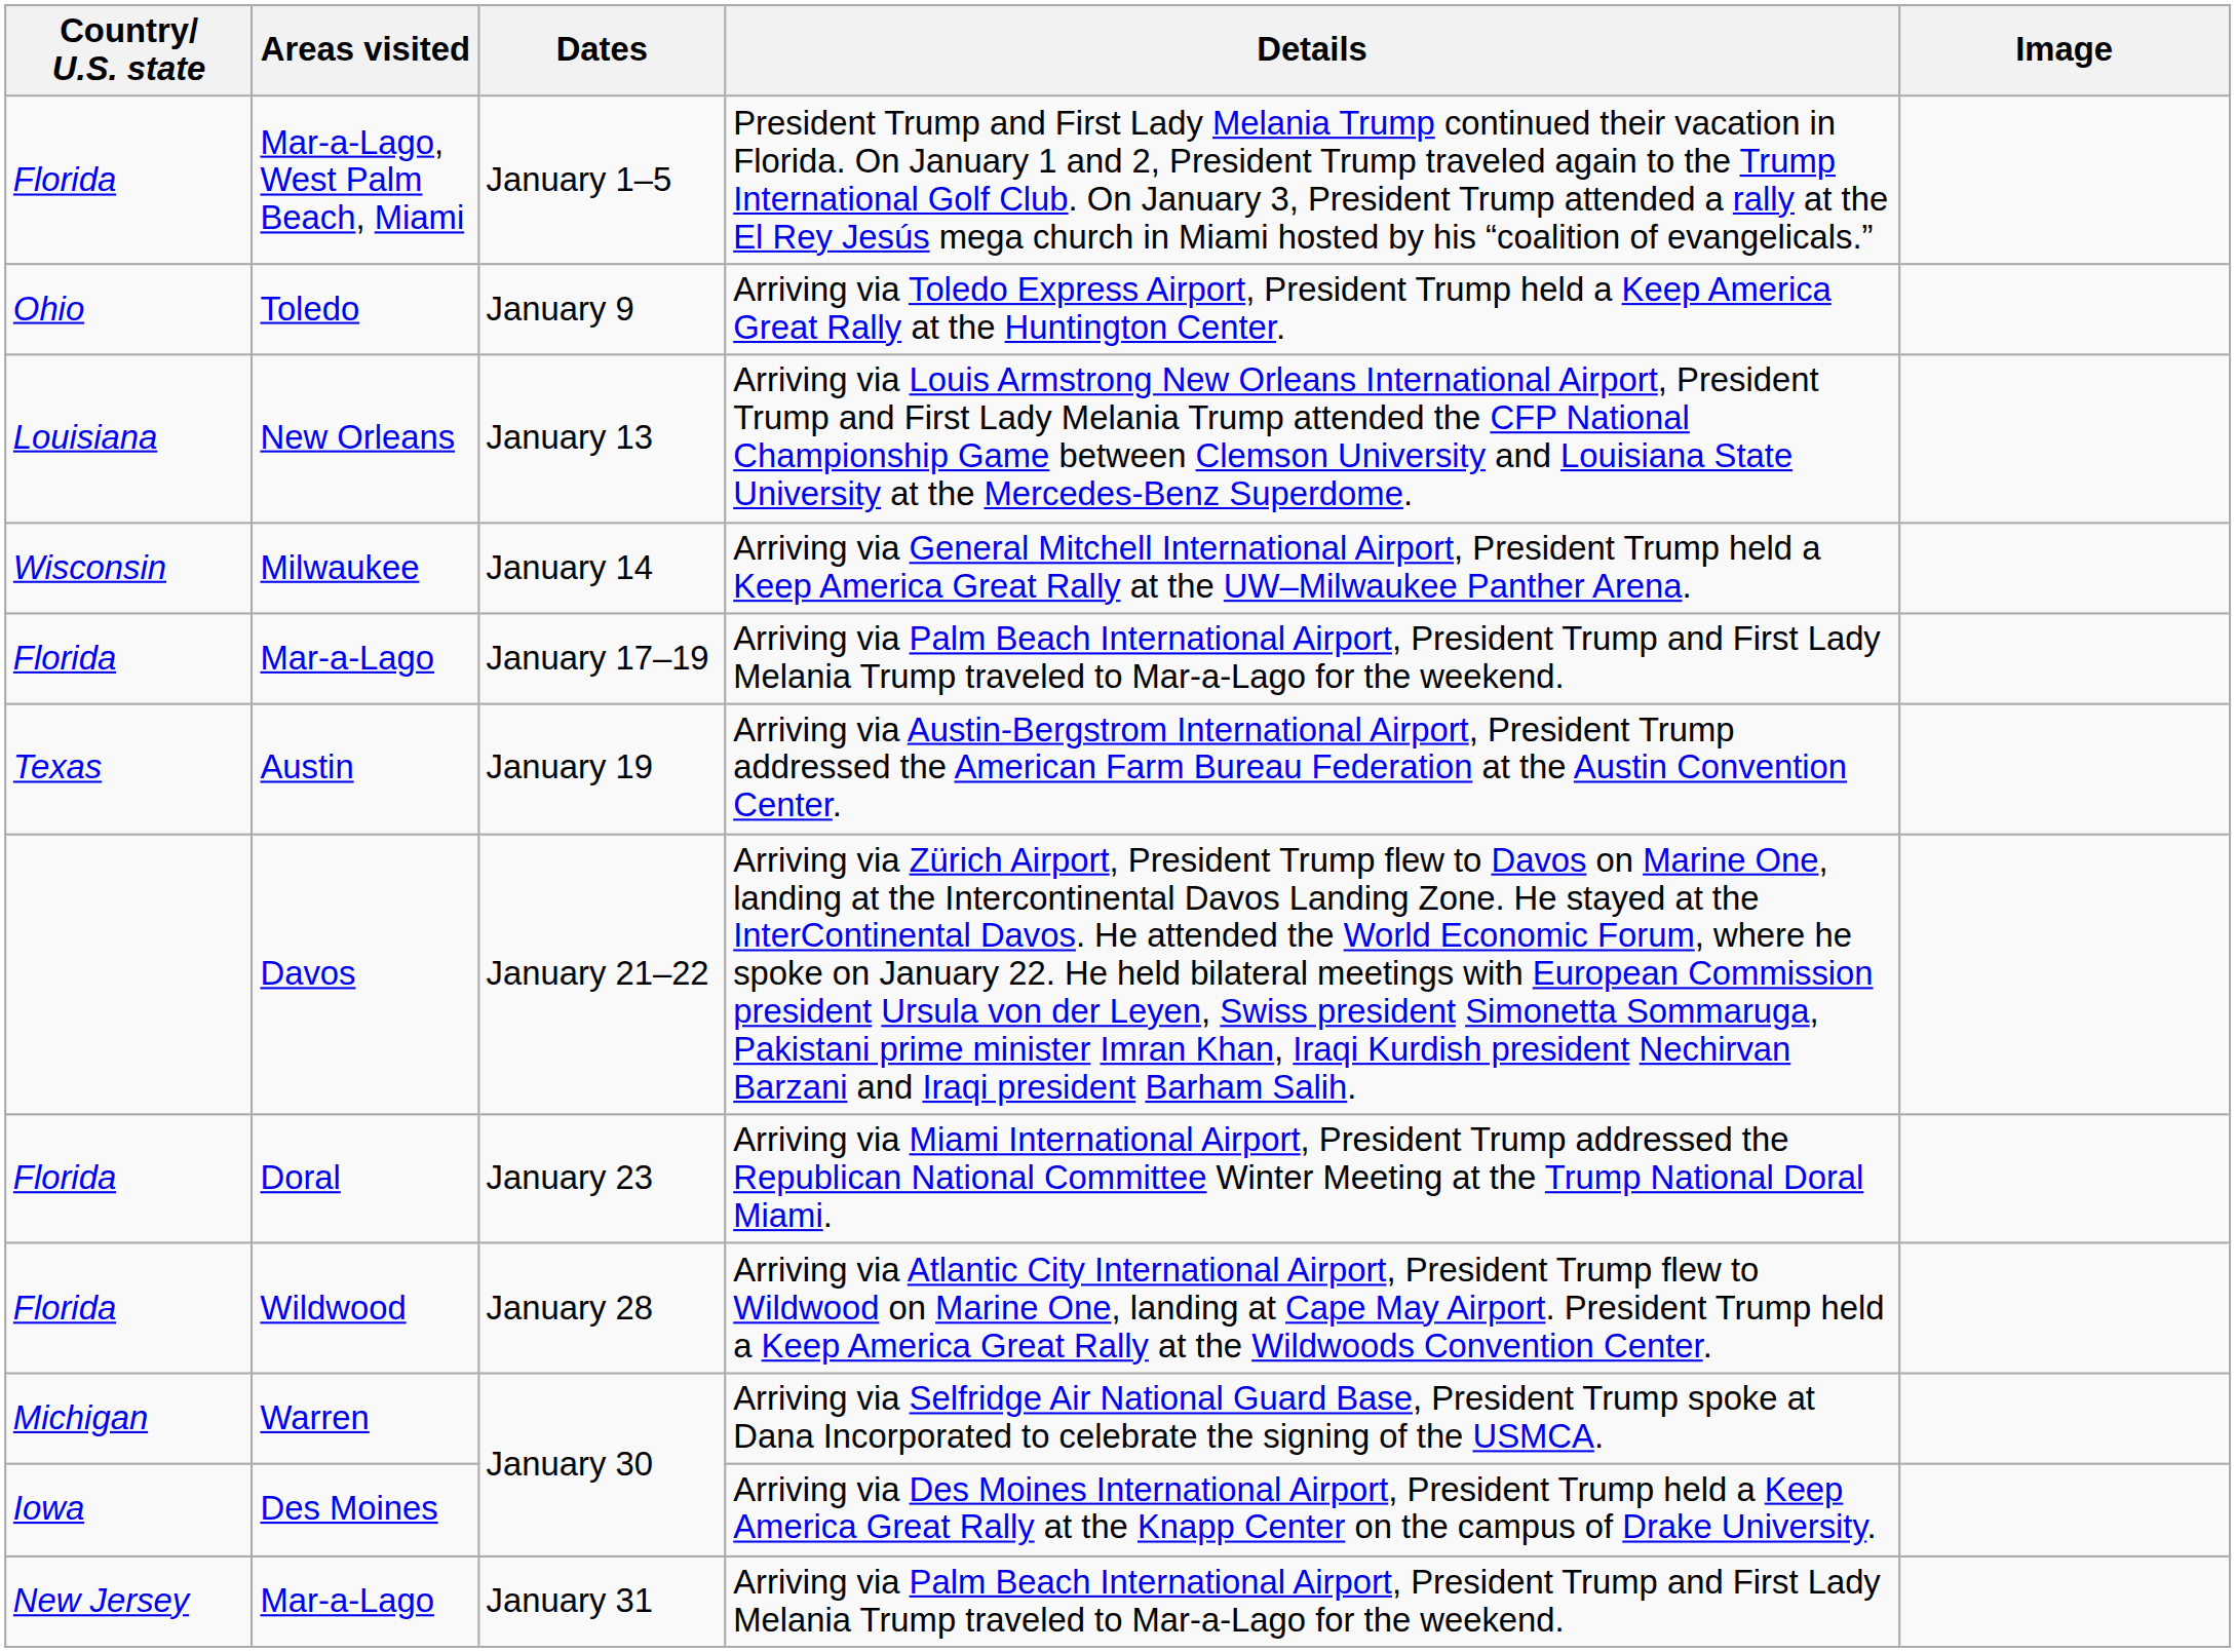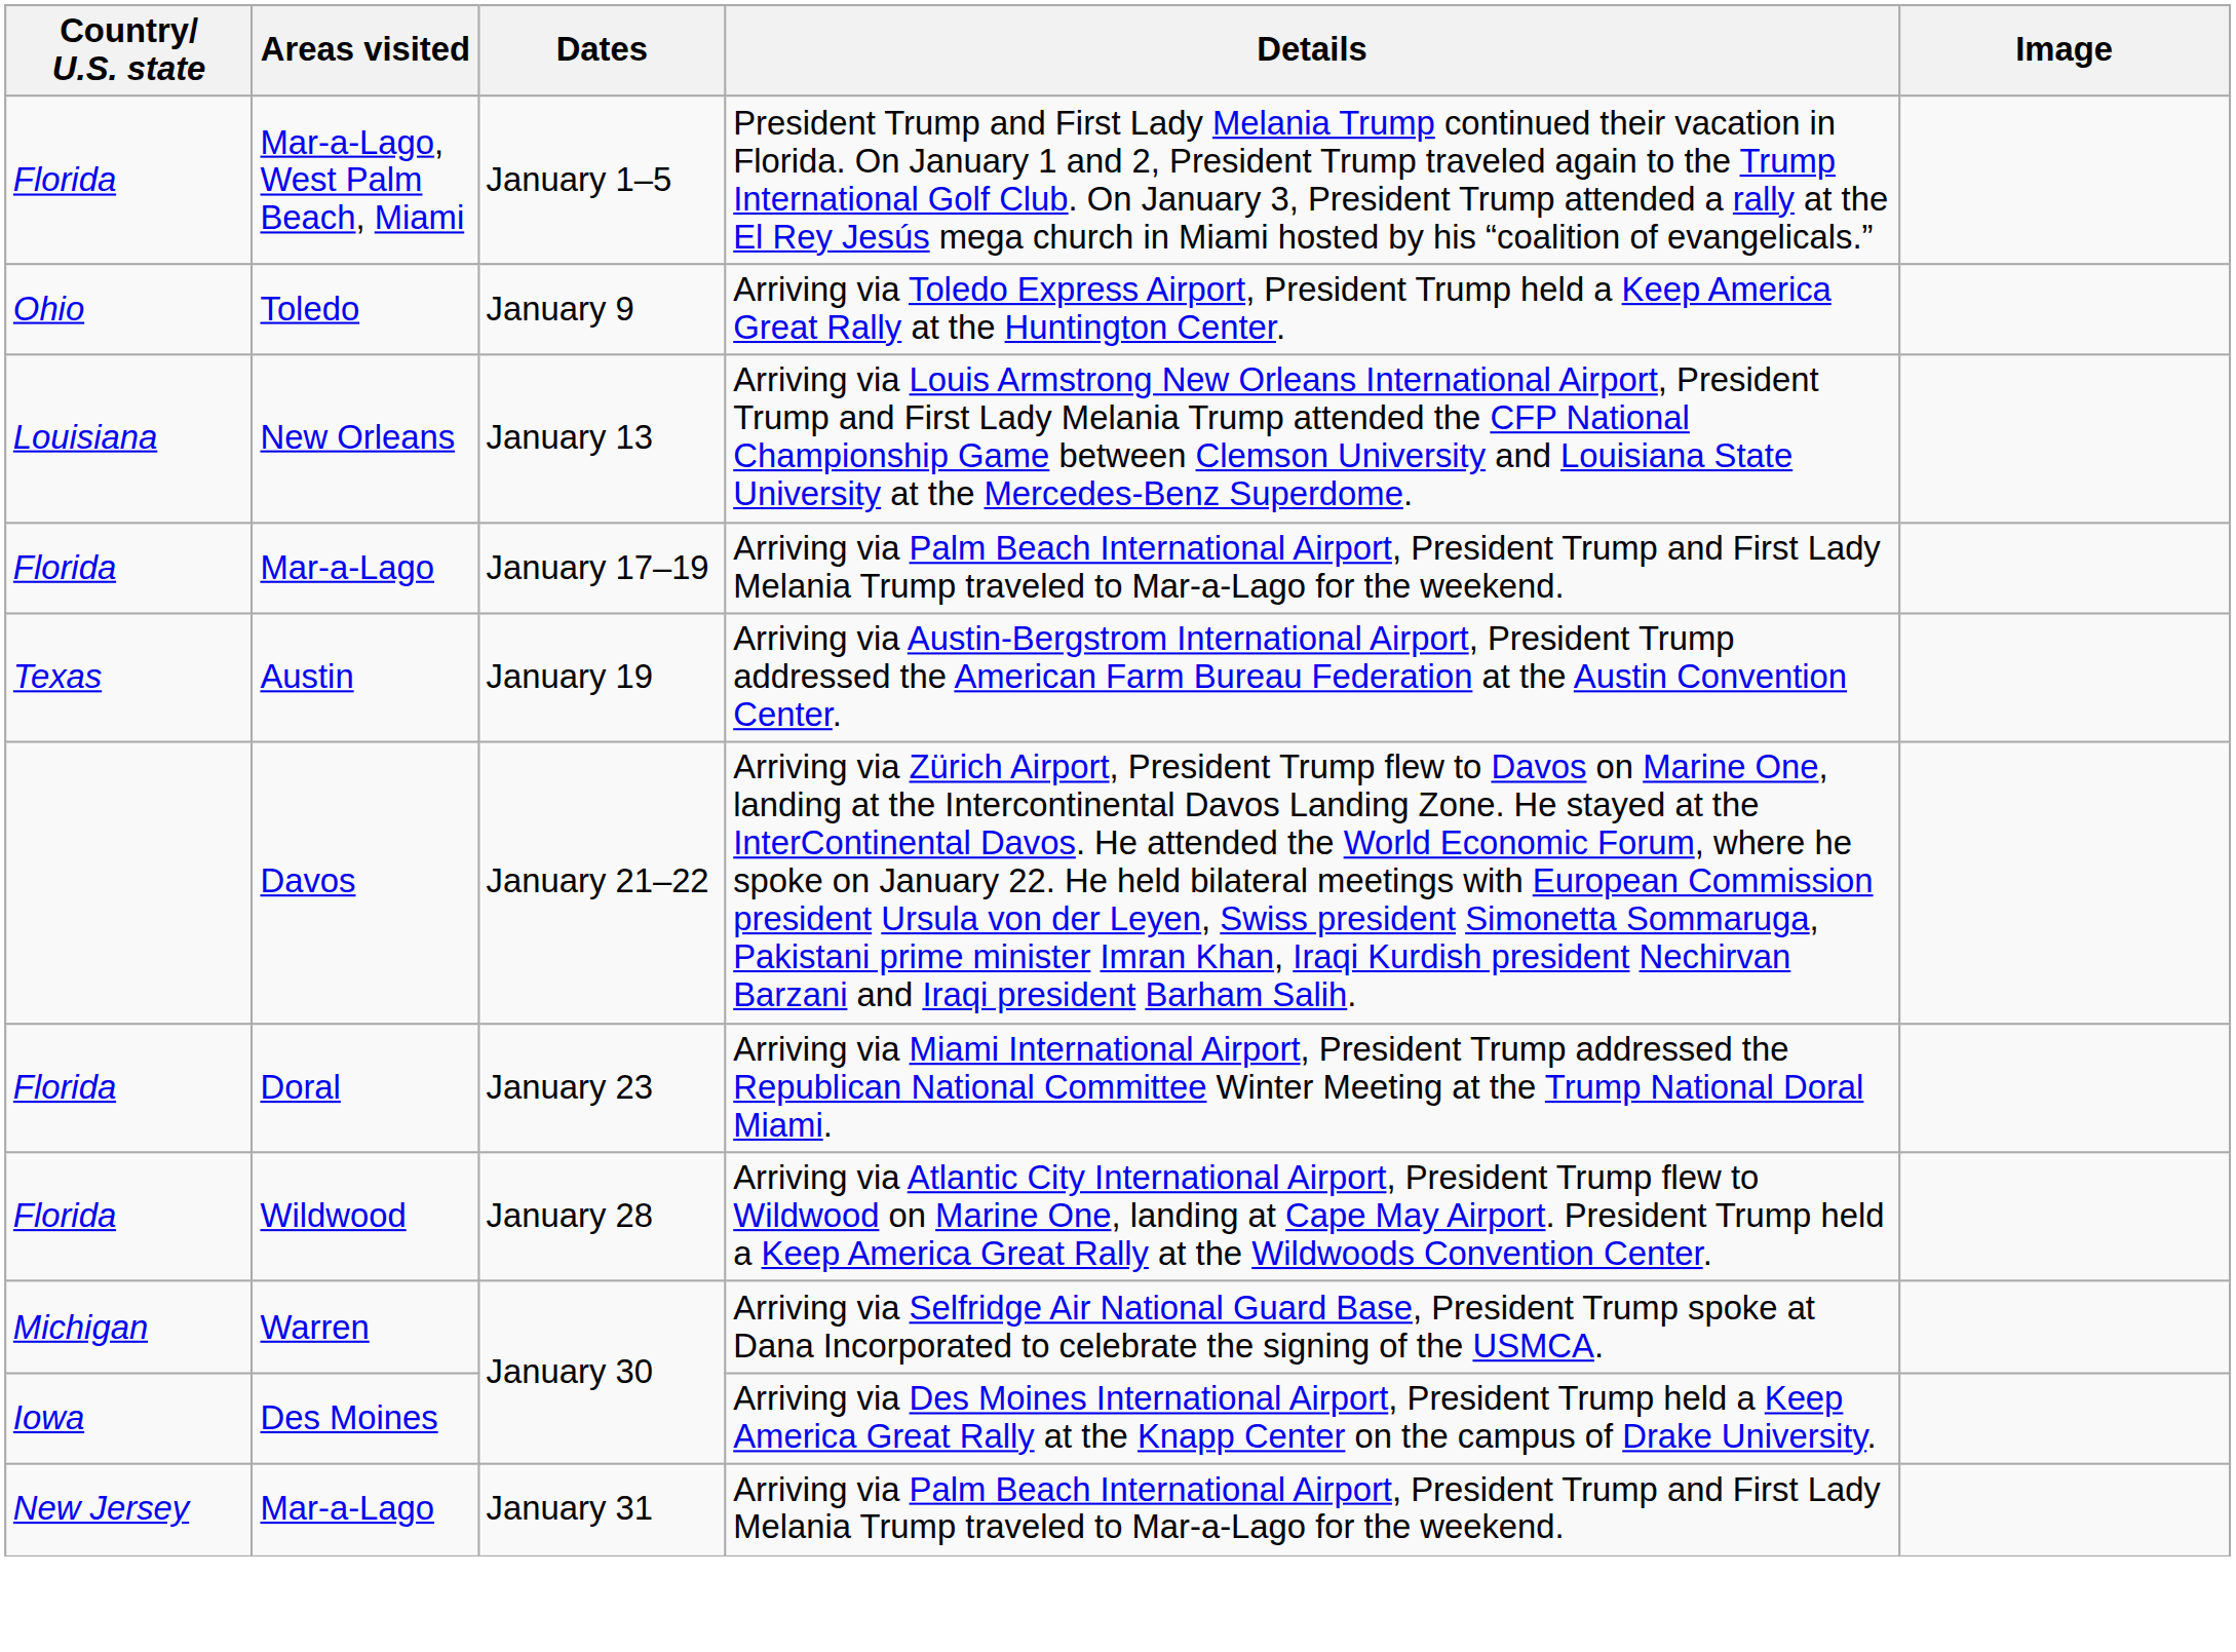- row: Wisconsin | Milwaukee | January 14 | Arriving via General Mitchell International Airport, President Trump held a Keep America Great Rally at the UW–Milwaukee Panther Arena.
